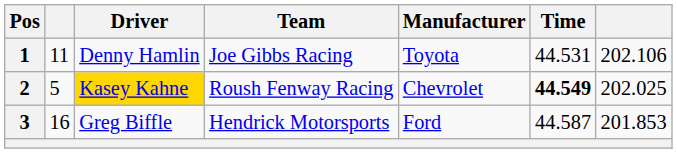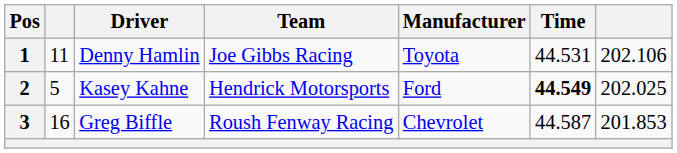2 | Driver: gold background -> no background
2 | Team: Roush Fenway Racing -> Hendrick Motorsports
2 | Manufacturer: Chevrolet -> Ford
3 | Team: Hendrick Motorsports -> Roush Fenway Racing
3 | Manufacturer: Ford -> Chevrolet
